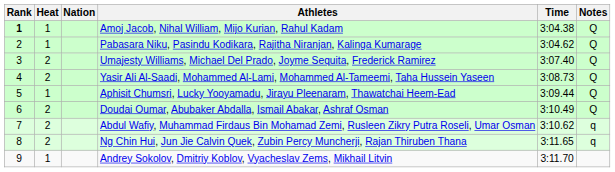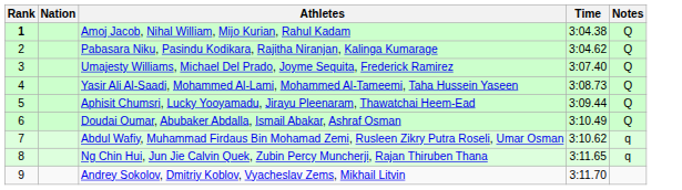- column: Heat | 1 | 1 | 2 | 2 | 1 | 2 | 2 | 2 | 1
